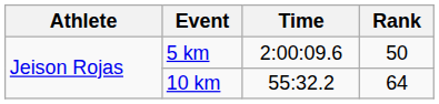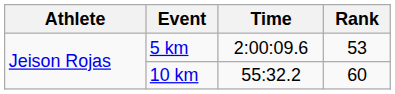5 km | Rank: 50 -> 53
10 km | Rank: 64 -> 60
